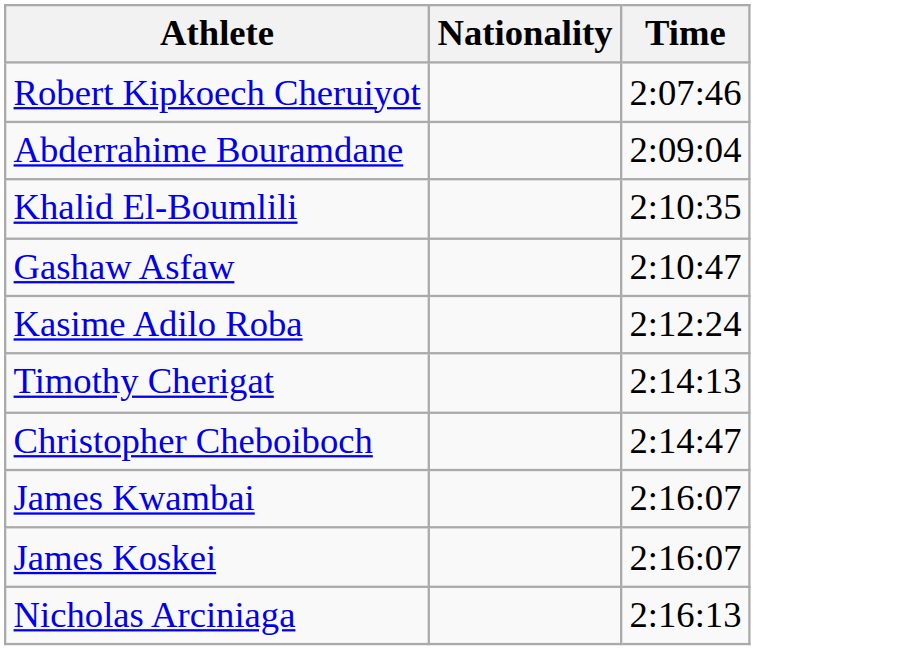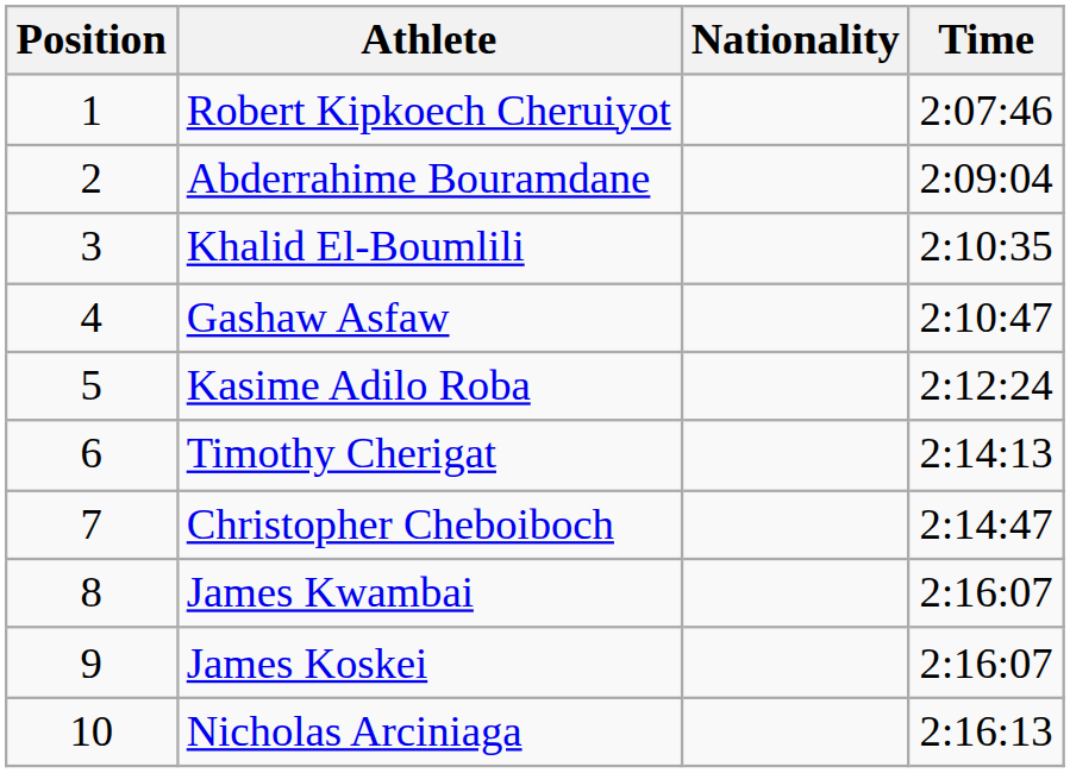+ column: Position | 1 | 2 | 3 | 4 | 5 | 6 | 7 | 8 | 9 | 10
